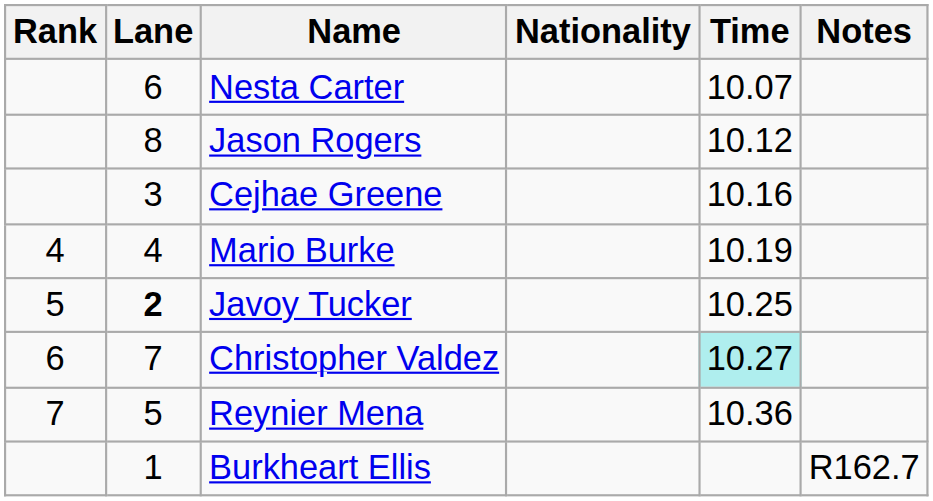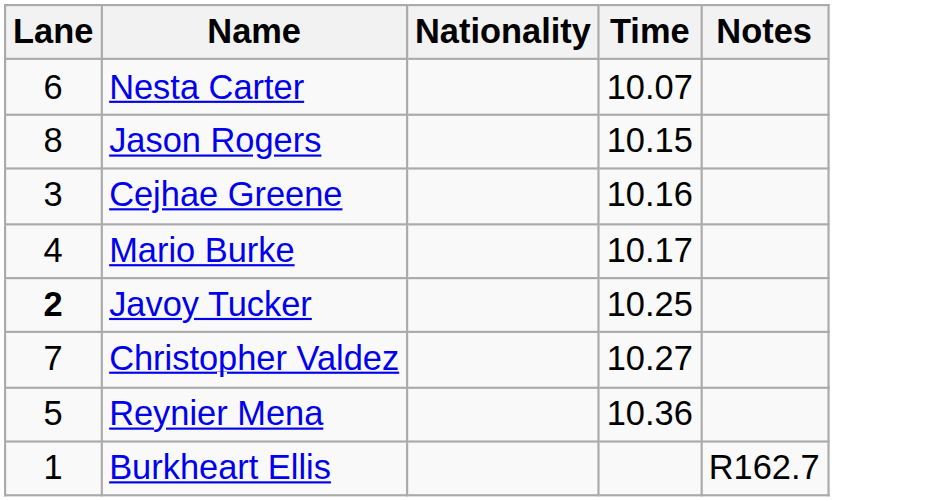- column: Rank | 4 | 5 | 6 | 7
Jason Rogers | Time: 10.12 -> 10.15
Mario Burke | Time: 10.19 -> 10.17
Christopher Valdez | Time: paleturquoise background -> no background
